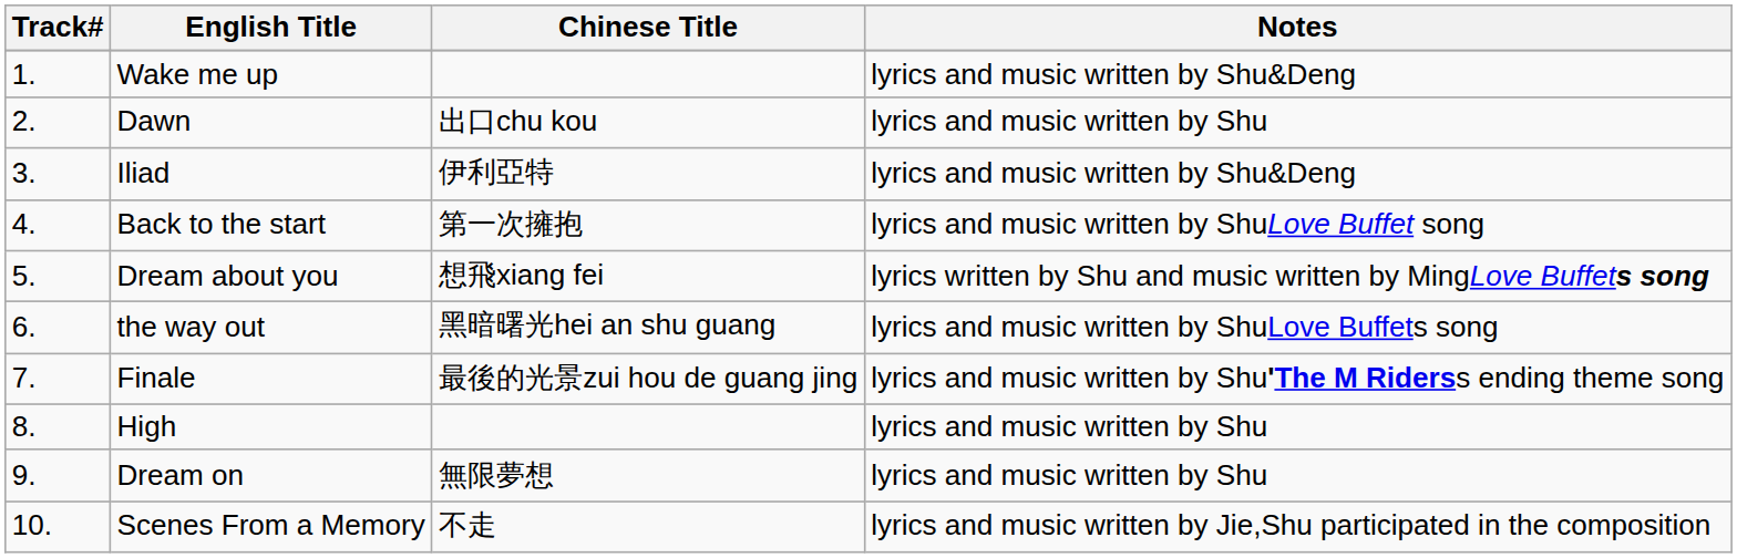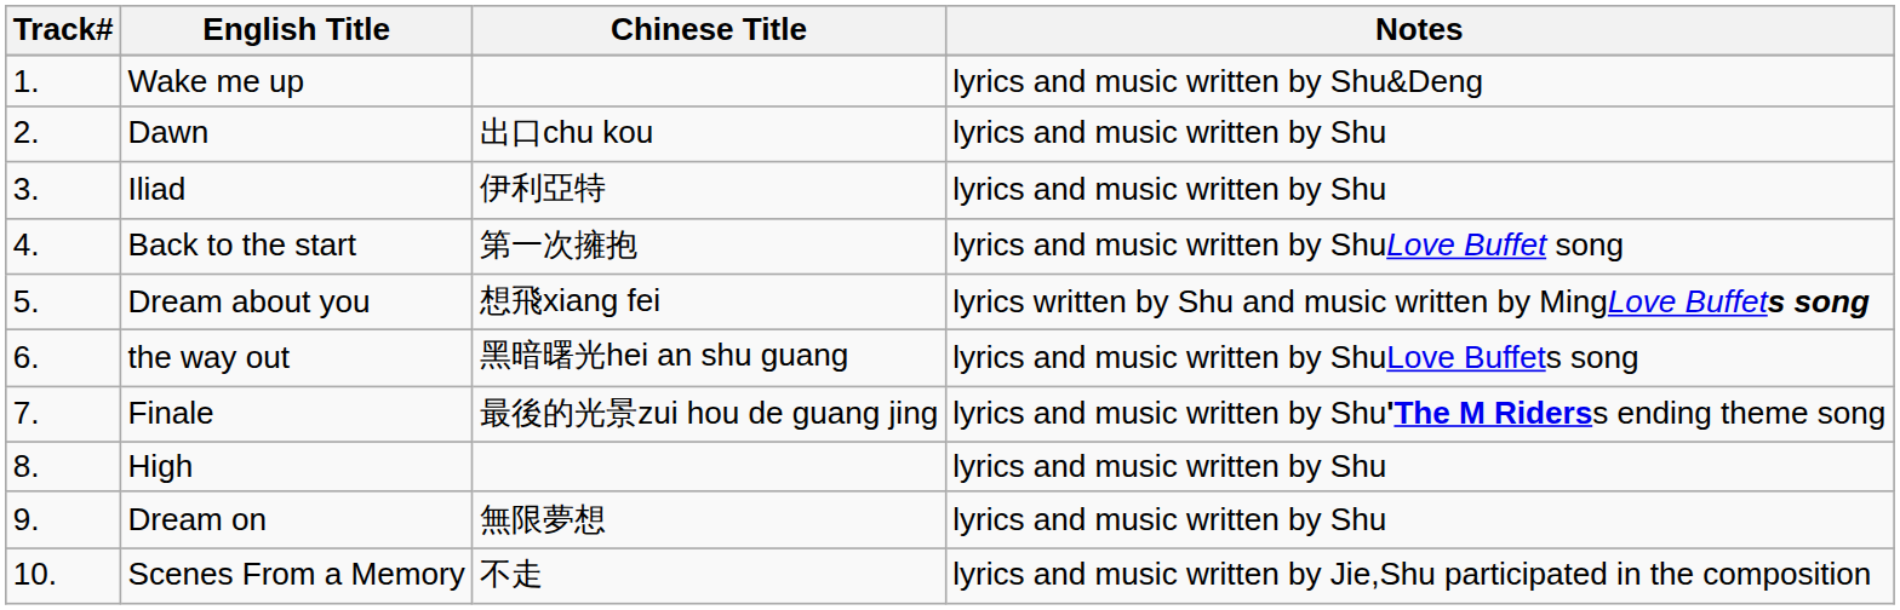Iliad | Notes: lyrics and music written by Shu&Deng -> lyrics and music written by Shu
